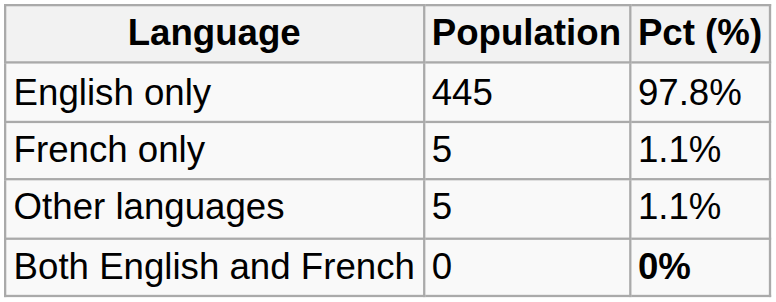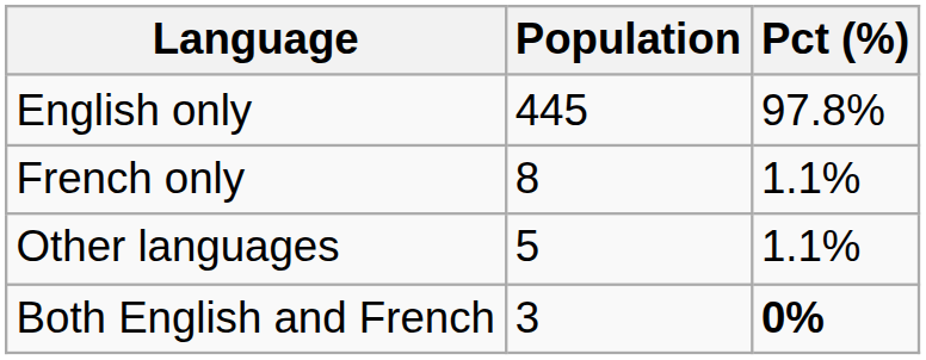French only | Population: 5 -> 8
Both English and French | Population: 0 -> 3
